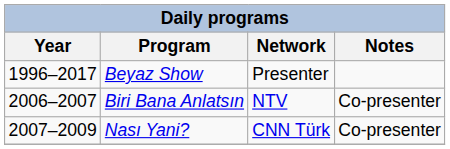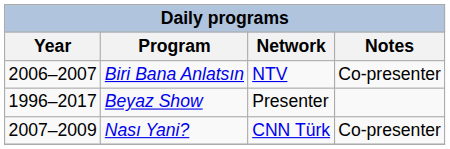rows swapped: Beyaz Show <-> Biri Bana Anlatsın
